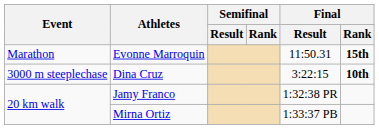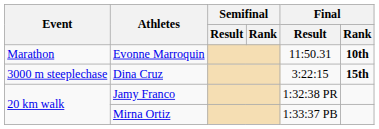Evonne Marroquin | Final / Rank: 15th -> 10th
Dina Cruz | Final / Rank: 10th -> 15th
